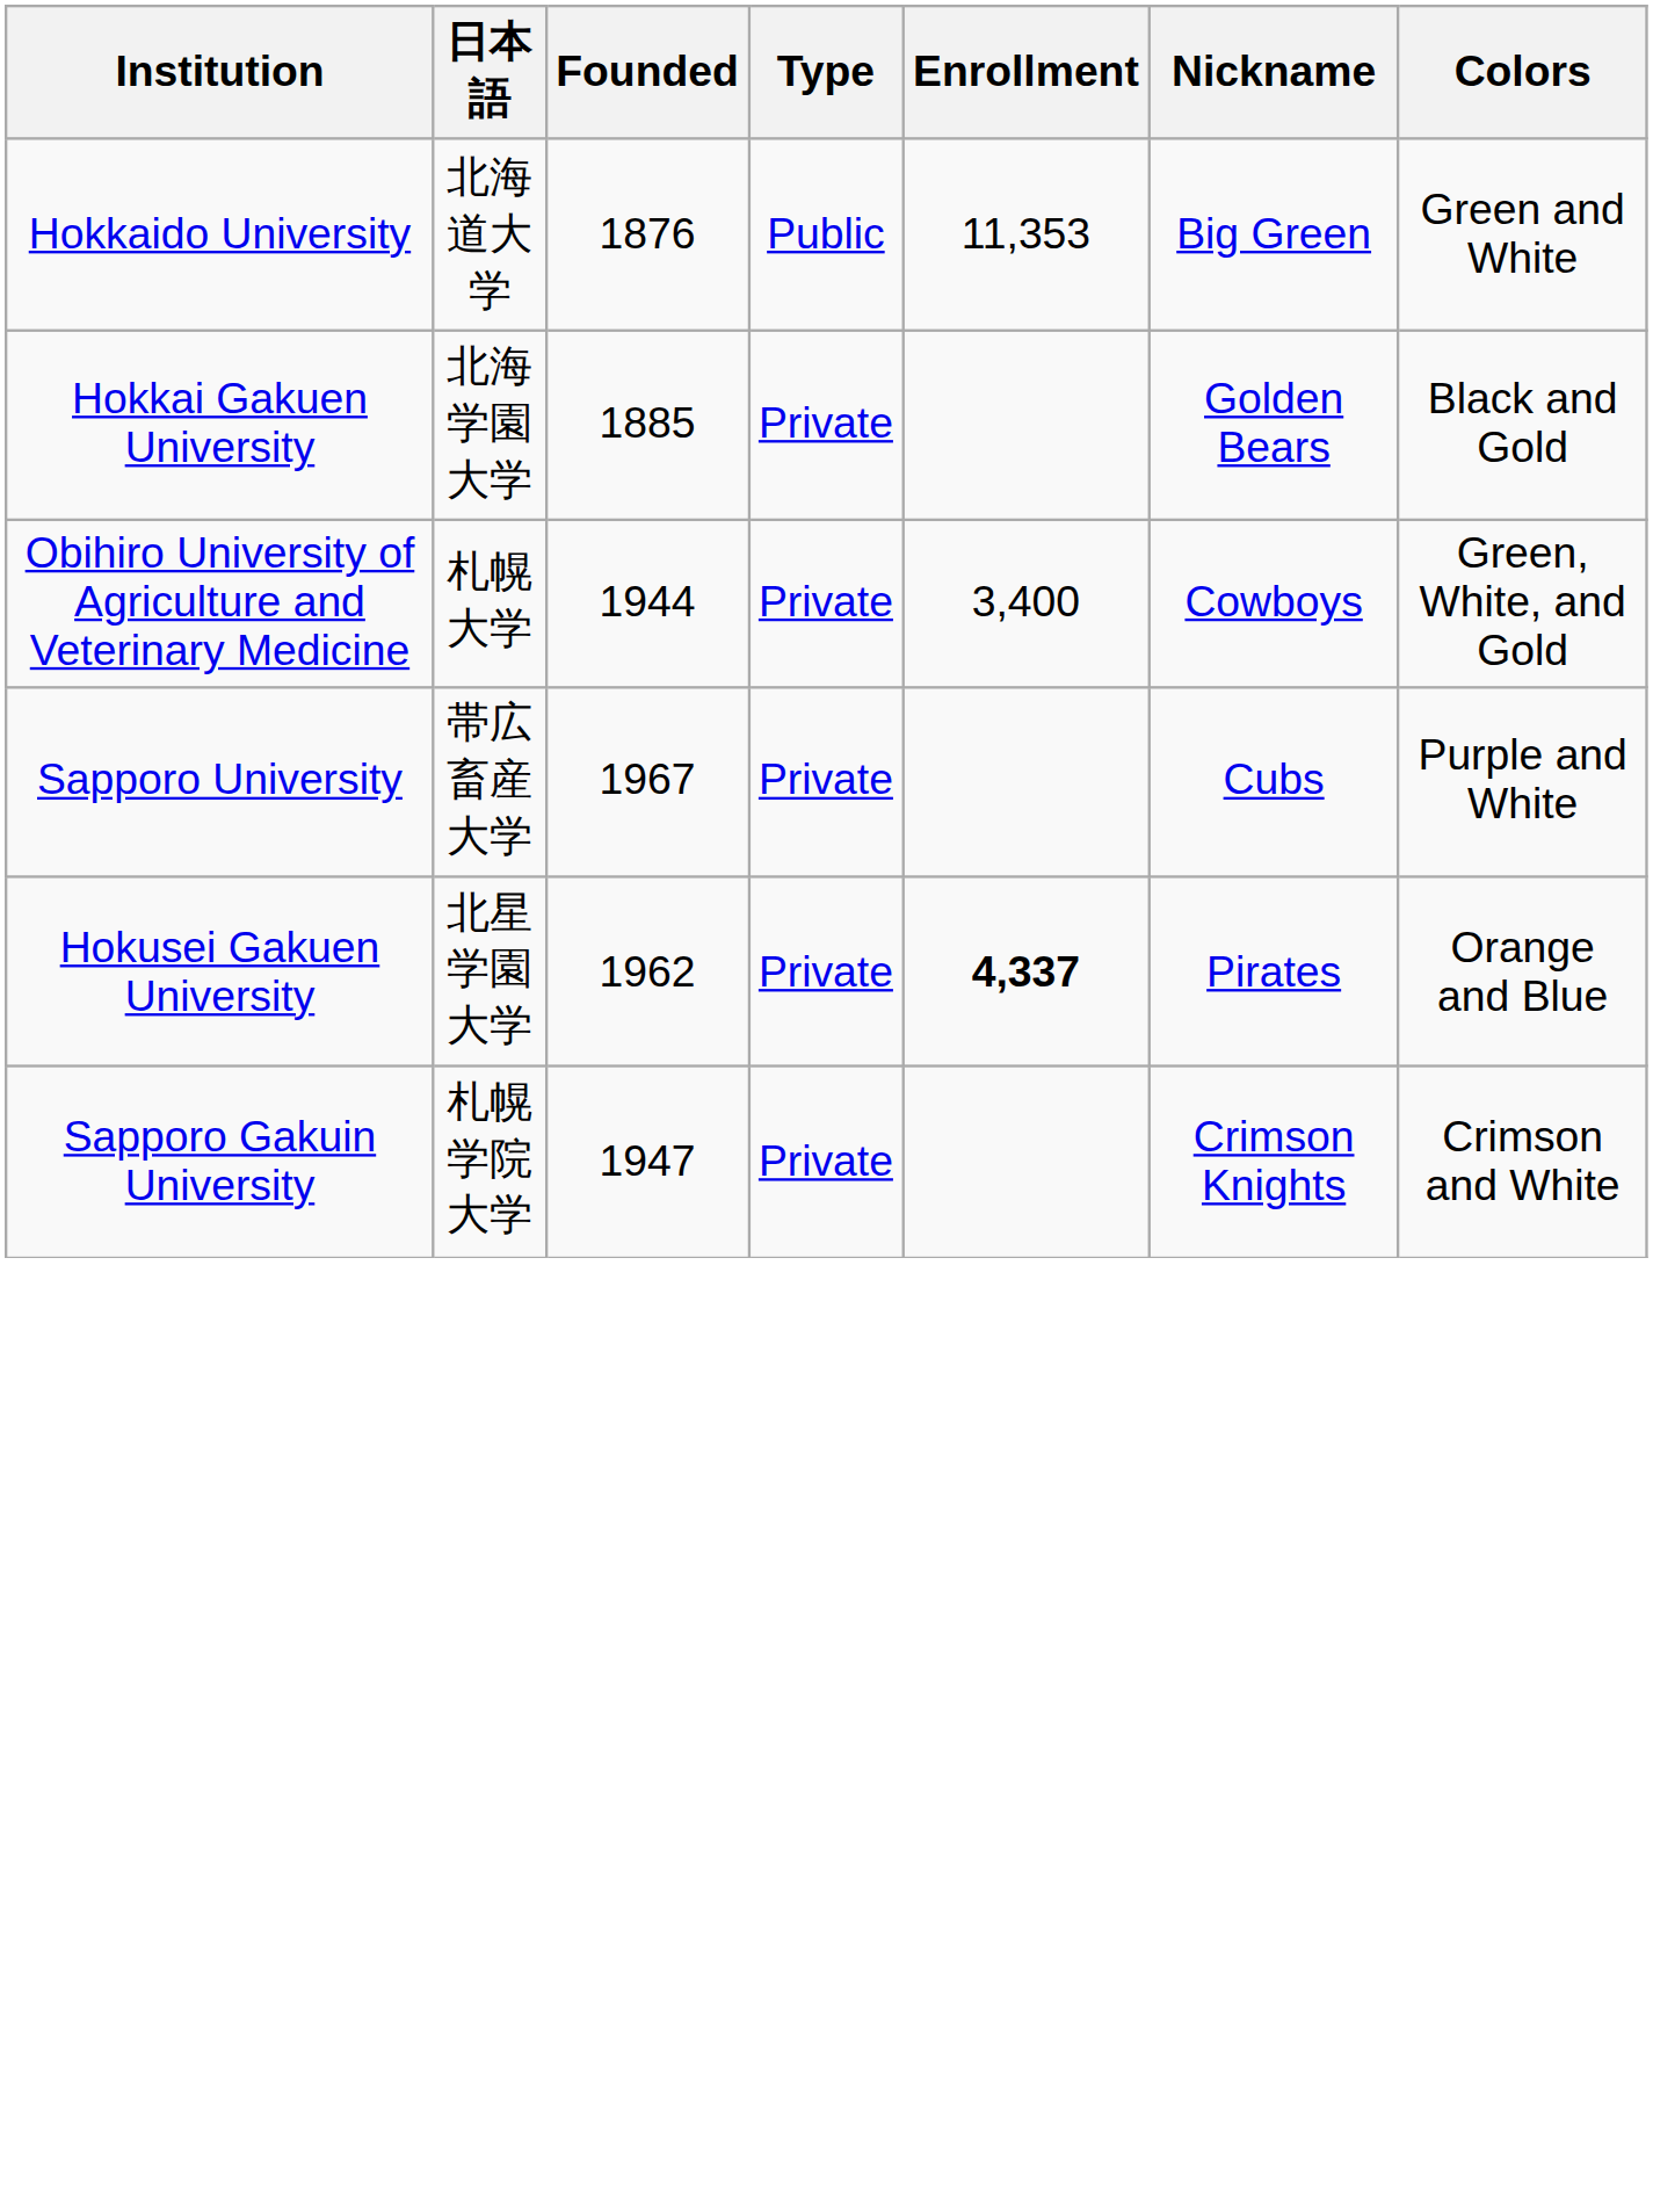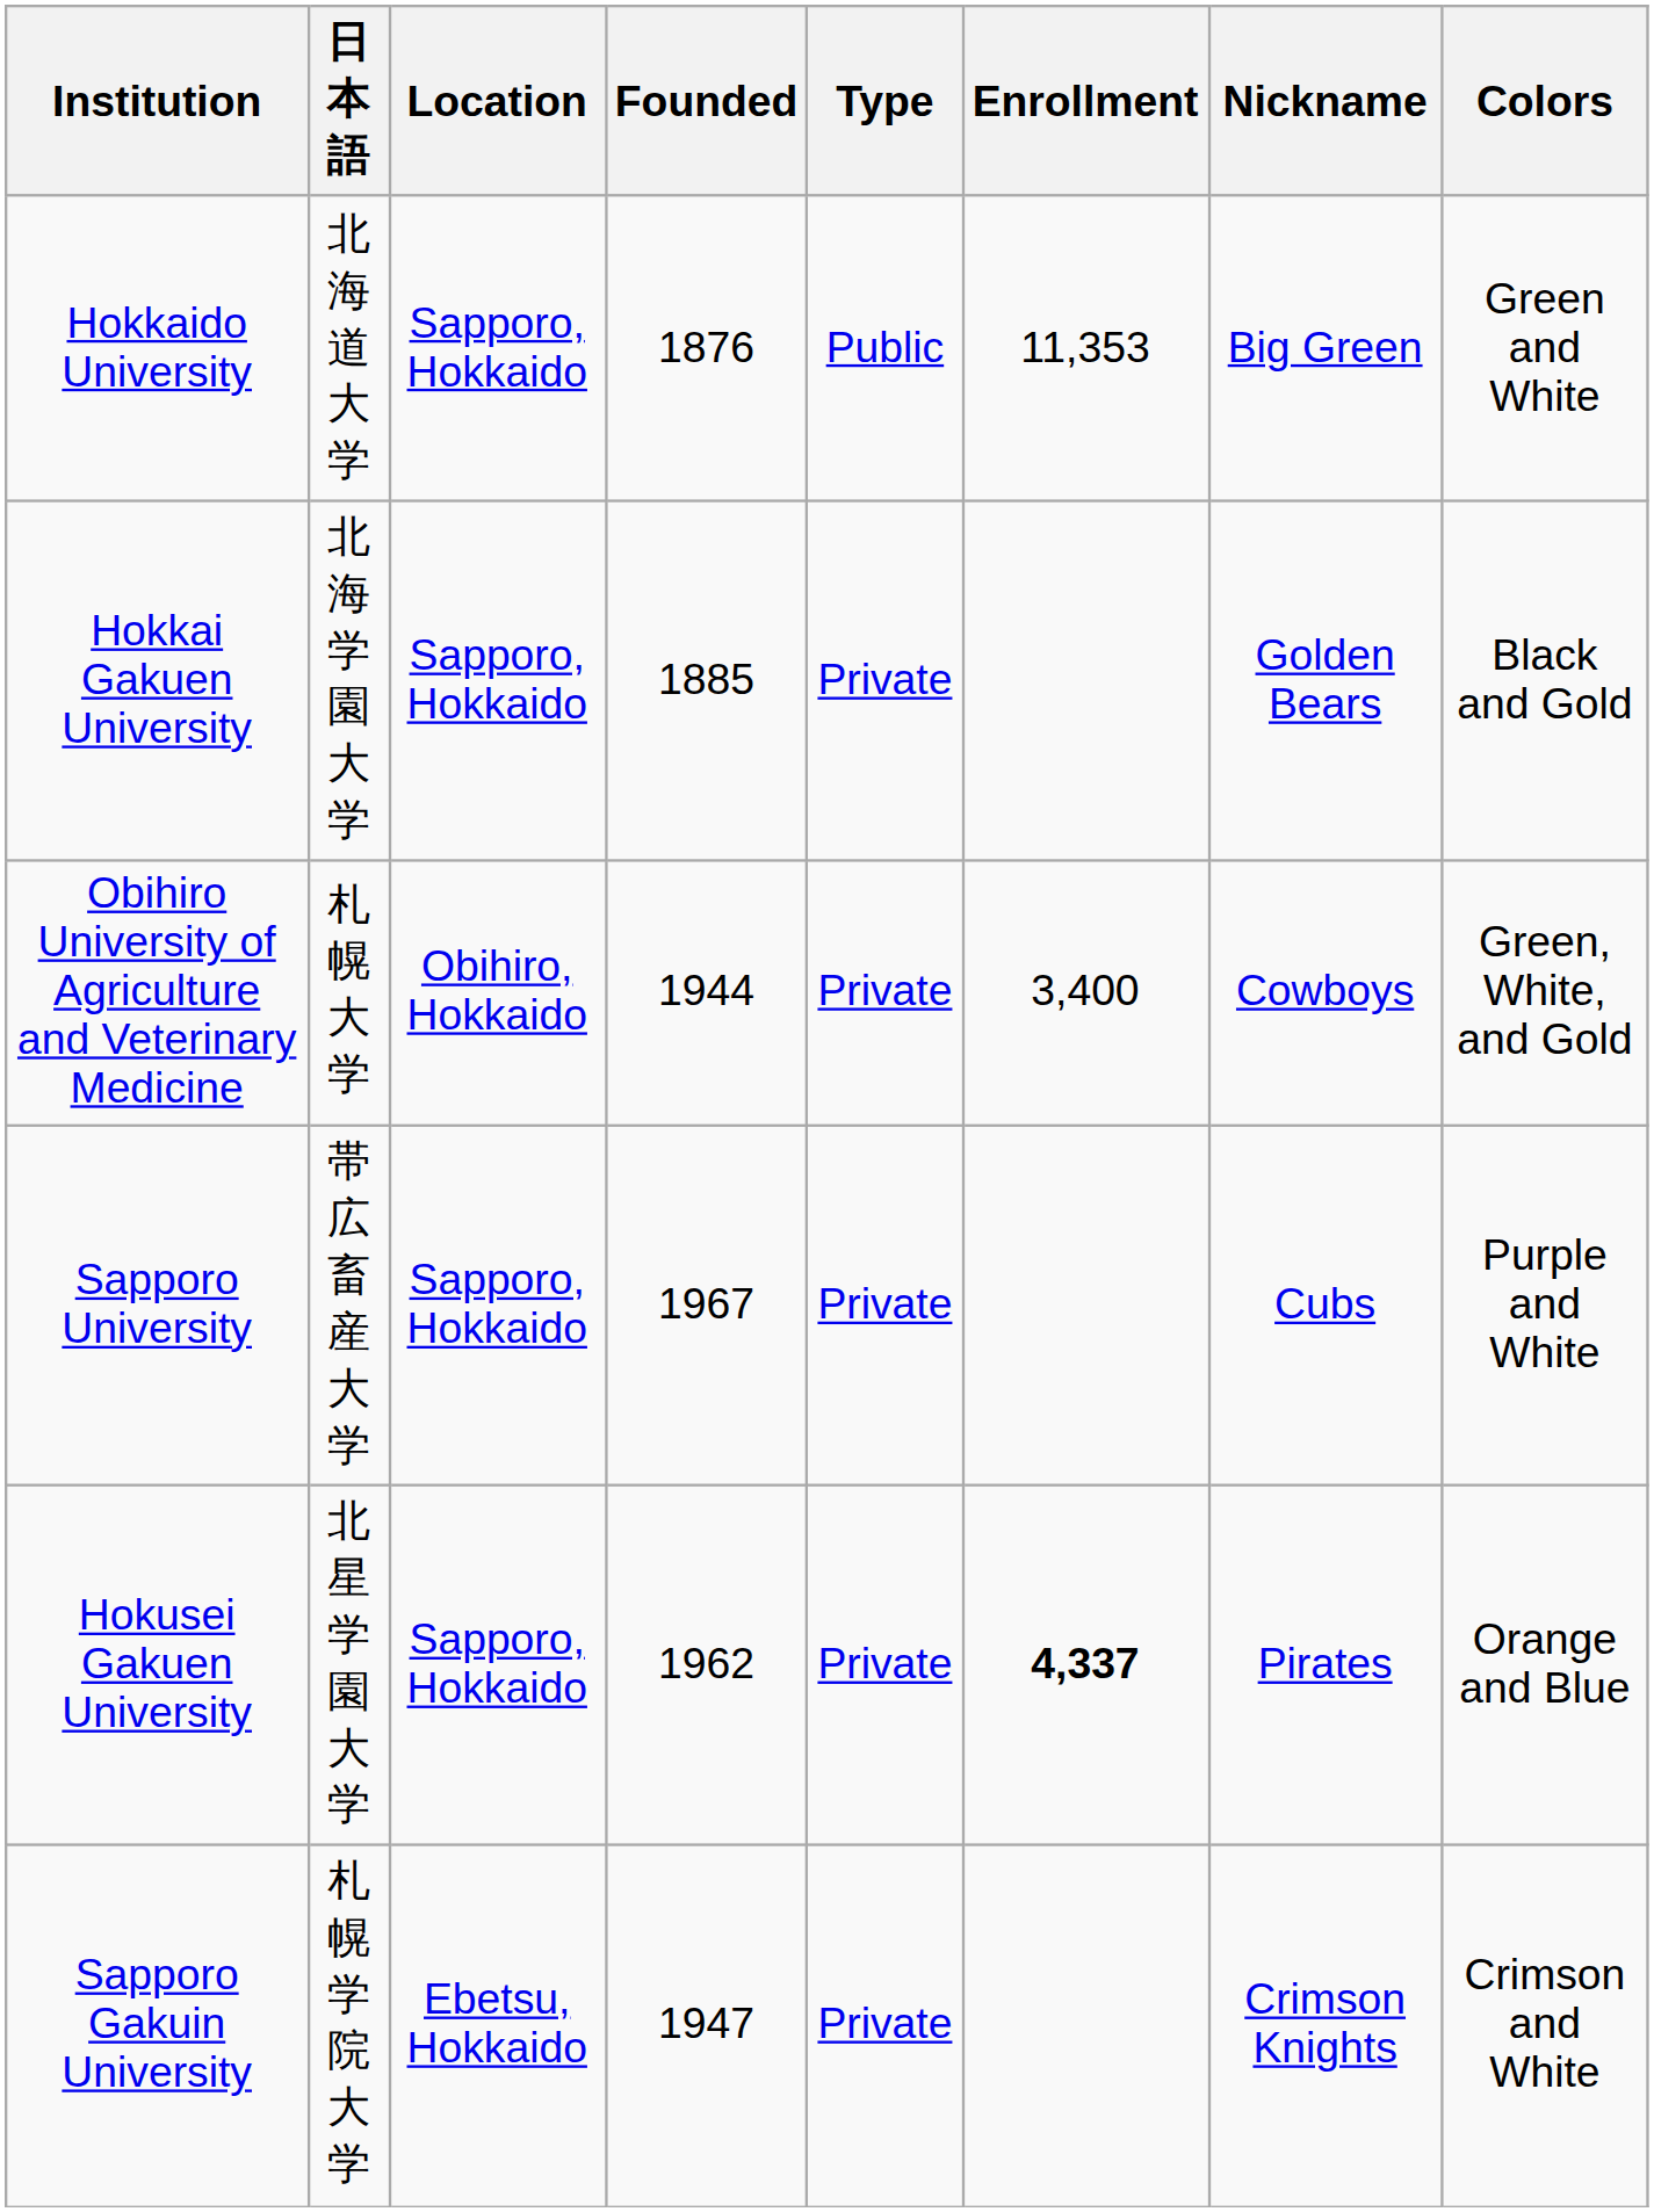+ column: Location | Sapporo, Hokkaido | Sapporo, Hokkaido | Obihiro, Hokkaido | Sapporo, Hokkaido | Sapporo, Hokkaido | Ebetsu, Hokkaido
